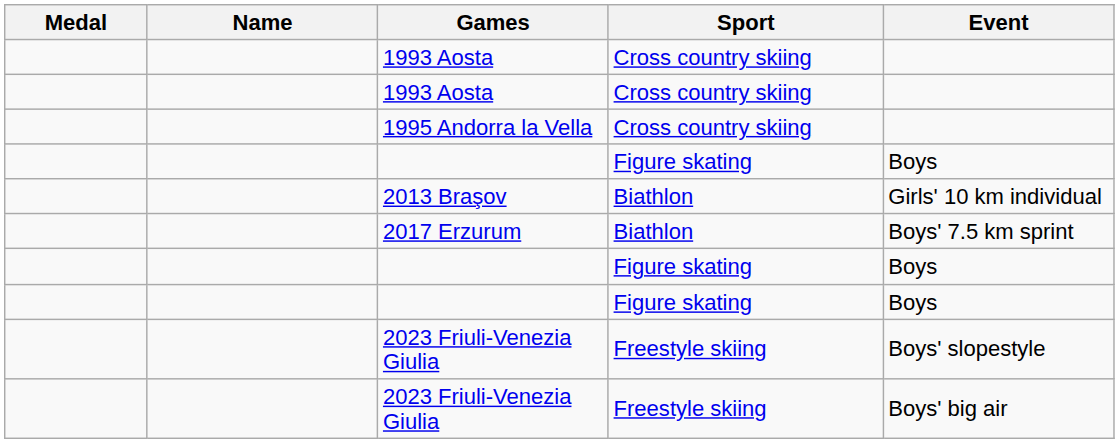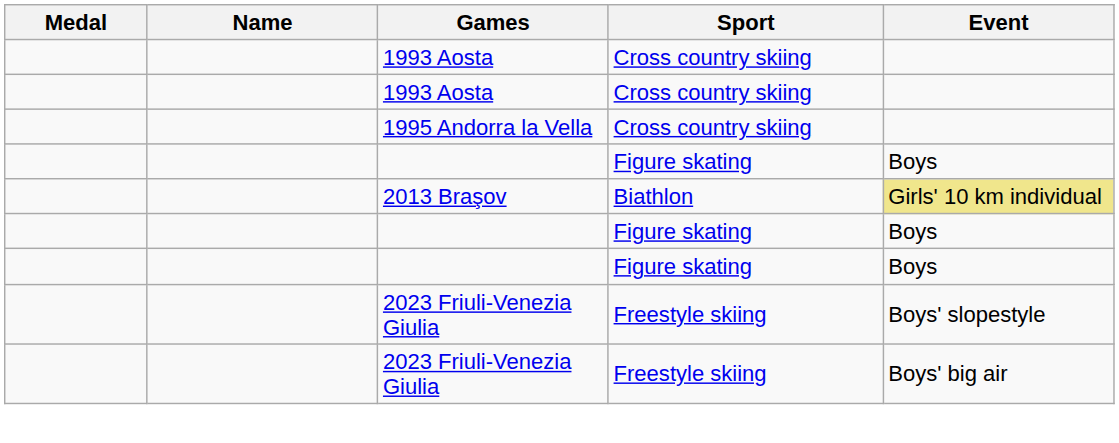2013 Braşov | Event: no background -> khaki background
- row: 2017 Erzurum | Biathlon | Boys' 7.5 km sprint
